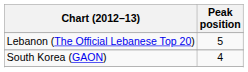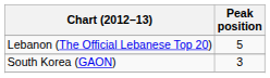South Korea (GAON) | Peak position: 4 -> 3
